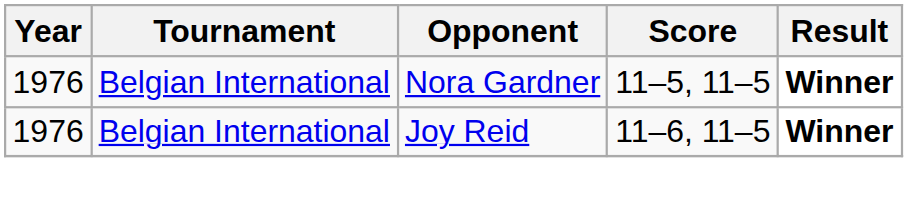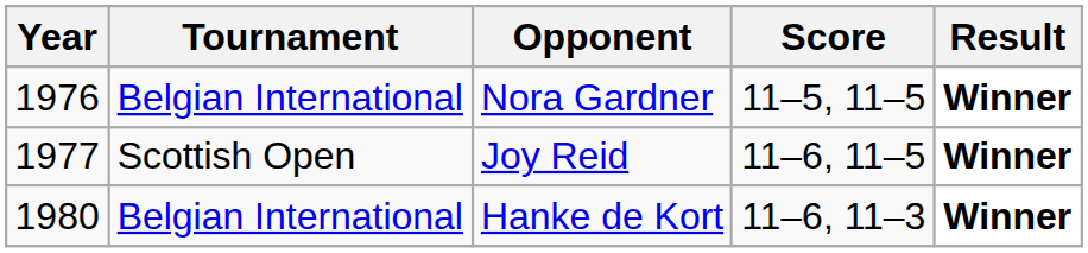Joy Reid | Year: 1976 -> 1977
Joy Reid | Tournament: Belgian International -> Scottish Open
+ row: 1980 | Belgian International | Hanke de Kort | 11–6, 11–3 | Winner
